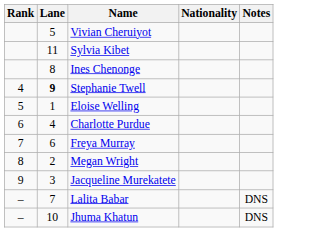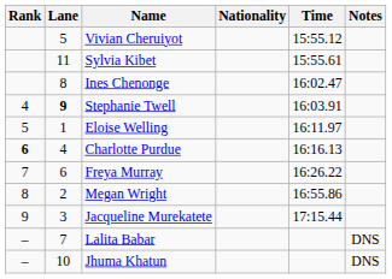+ column: Time | 15:55.12 | 15:55.61 | 16:02.47 | 16:03.91 | 16:11.97 | 16:16.13 | 16:26.22 | 16:55.86 | 17:15.44
Charlotte Purdue | Rank: normal -> bold
